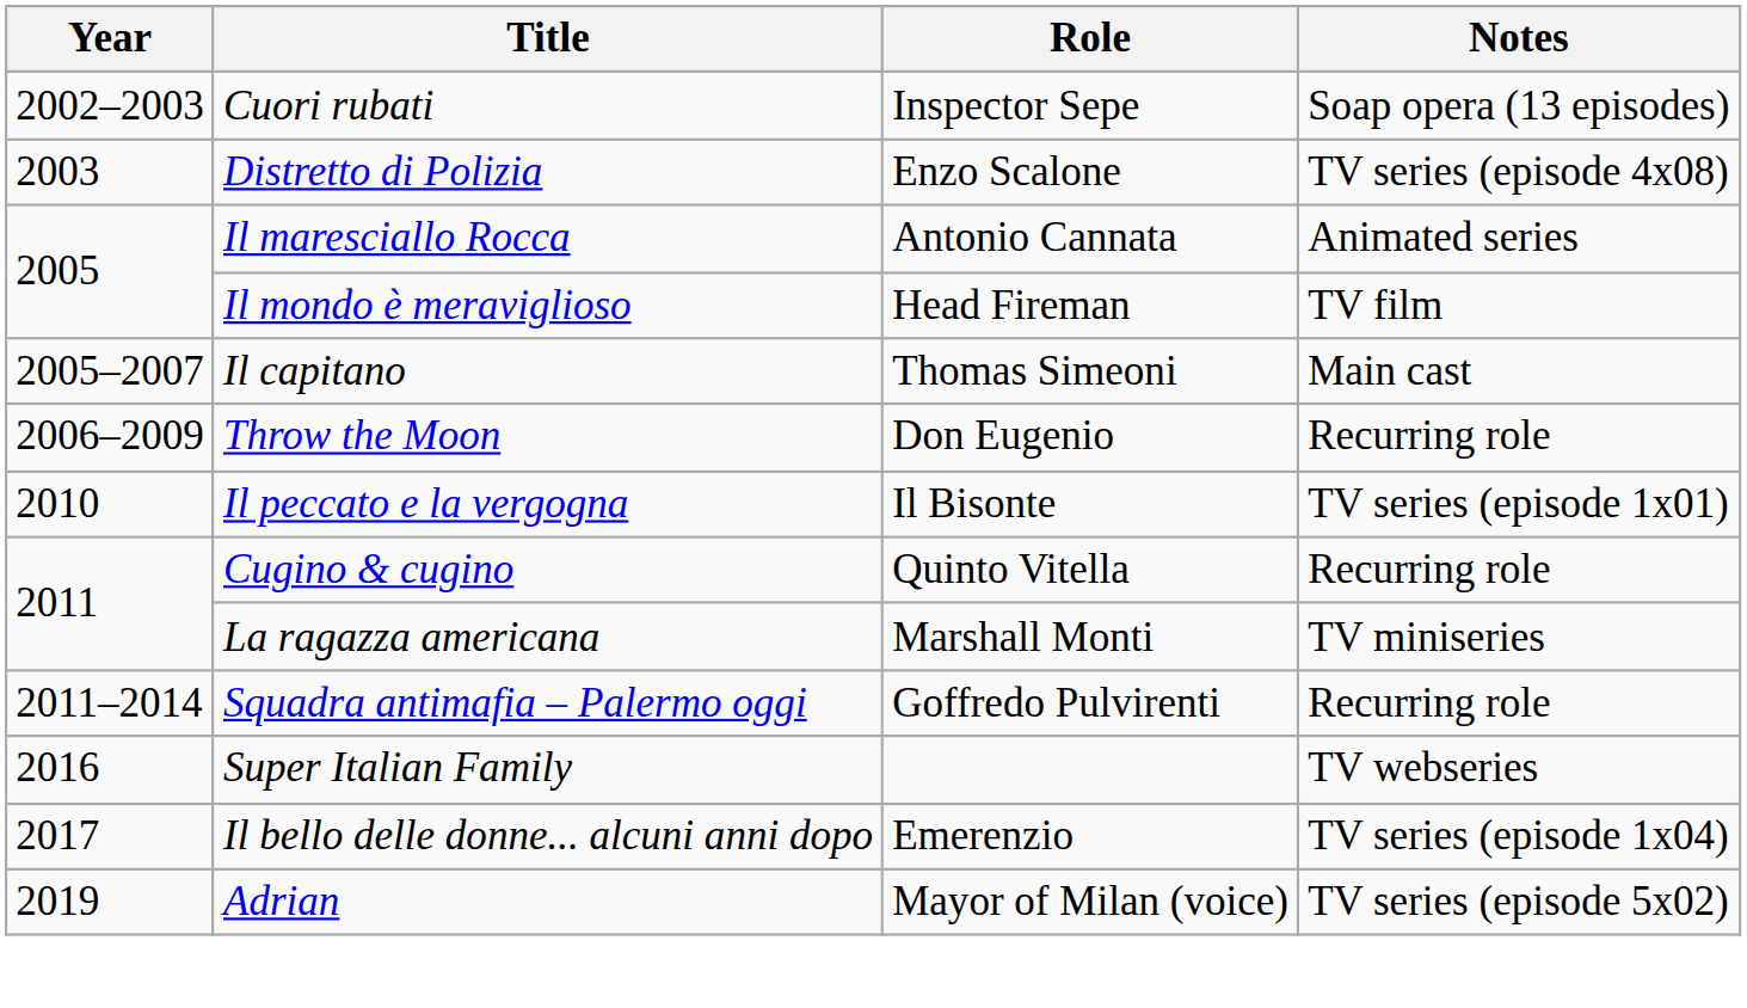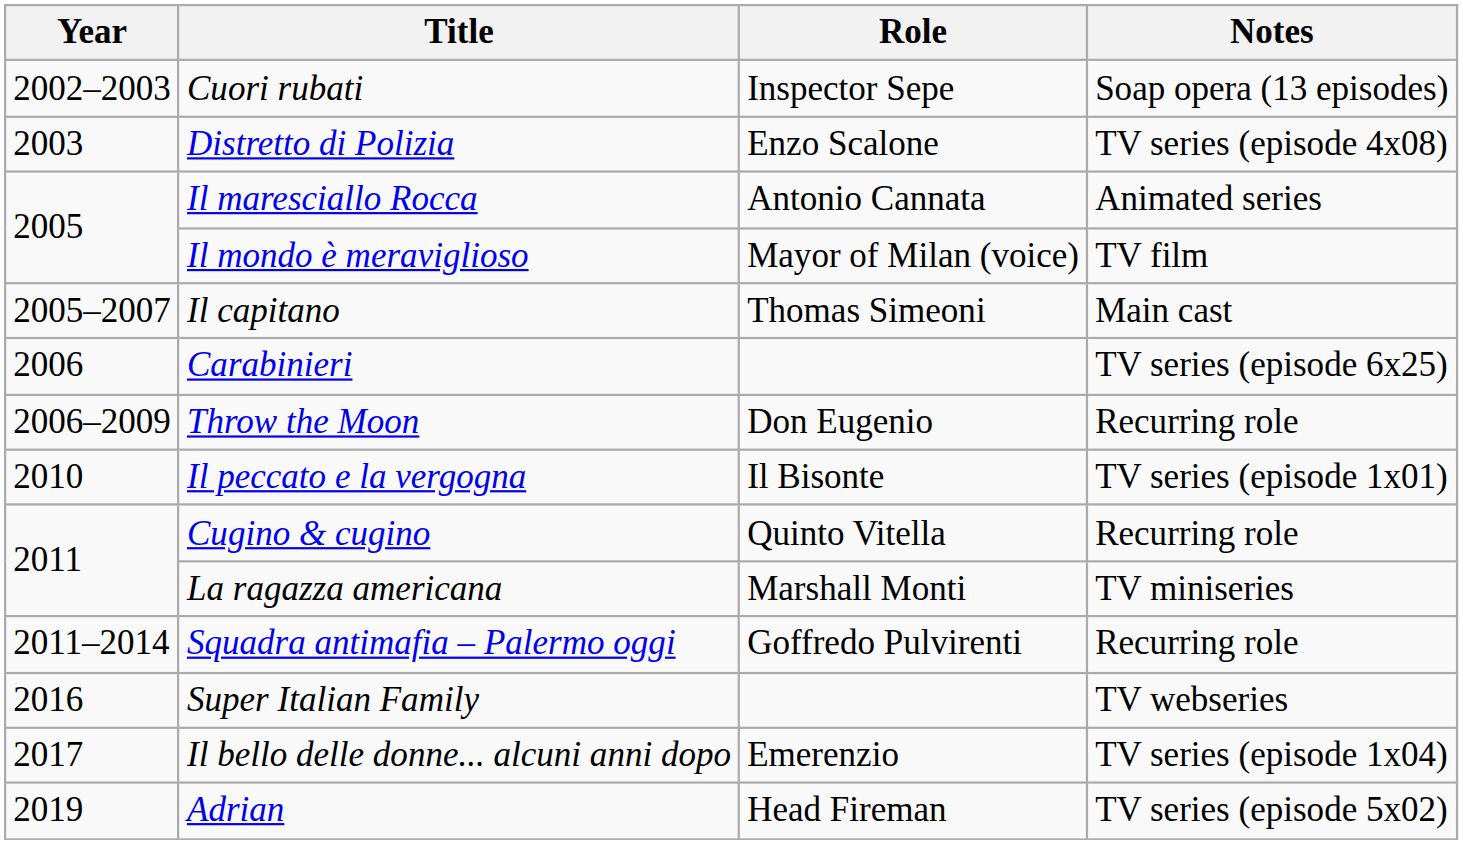Il mondo è meraviglioso | Role: Head Fireman -> Mayor of Milan (voice)
+ row: 2006 | Carabinieri | TV series (episode 6x25)
Adrian | Role: Mayor of Milan (voice) -> Head Fireman
